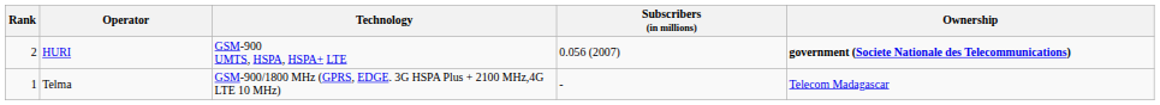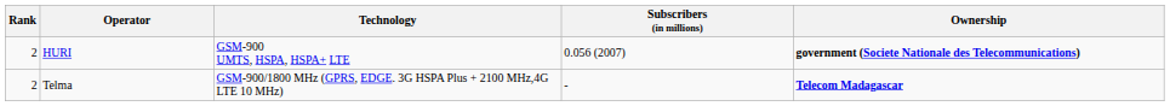Telma | Rank: 1 -> 2
Telma | Ownership: normal -> bold
